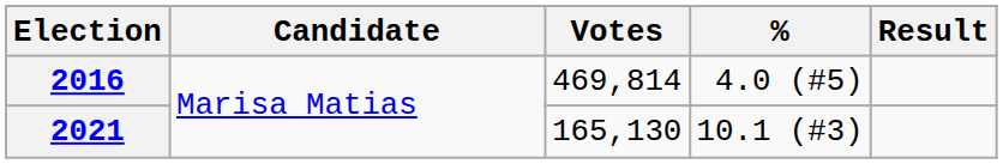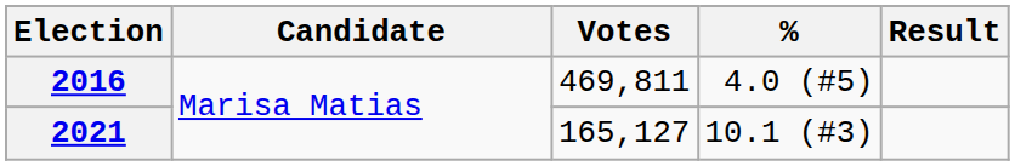2016 | Votes: 469,814 -> 469,811
2021 | Votes: 165,130 -> 165,127
